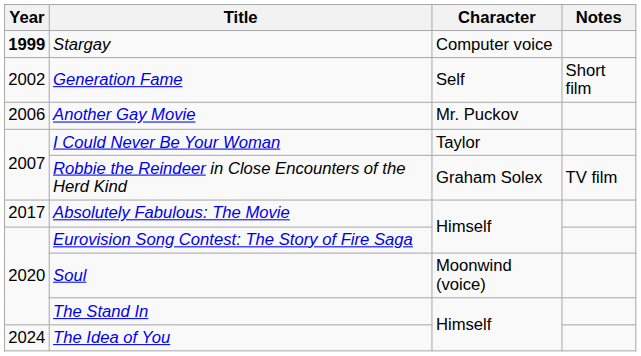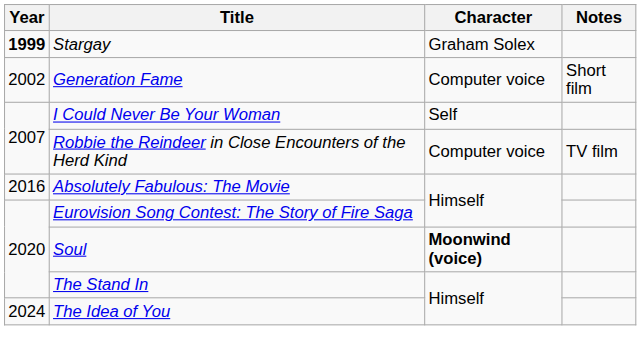Stargay | Character: Computer voice -> Graham Solex
Generation Fame | Character: Self -> Computer voice
- row: 2006 | Another Gay Movie | Mr. Puckov
I Could Never Be Your Woman | Character: Taylor -> Self
Robbie the Reindeer in Close Encounters of the Herd Kind | Character: Graham Solex -> Computer voice
Absolutely Fabulous: The Movie | Year: 2017 -> 2016
Soul | Character: normal -> bold
